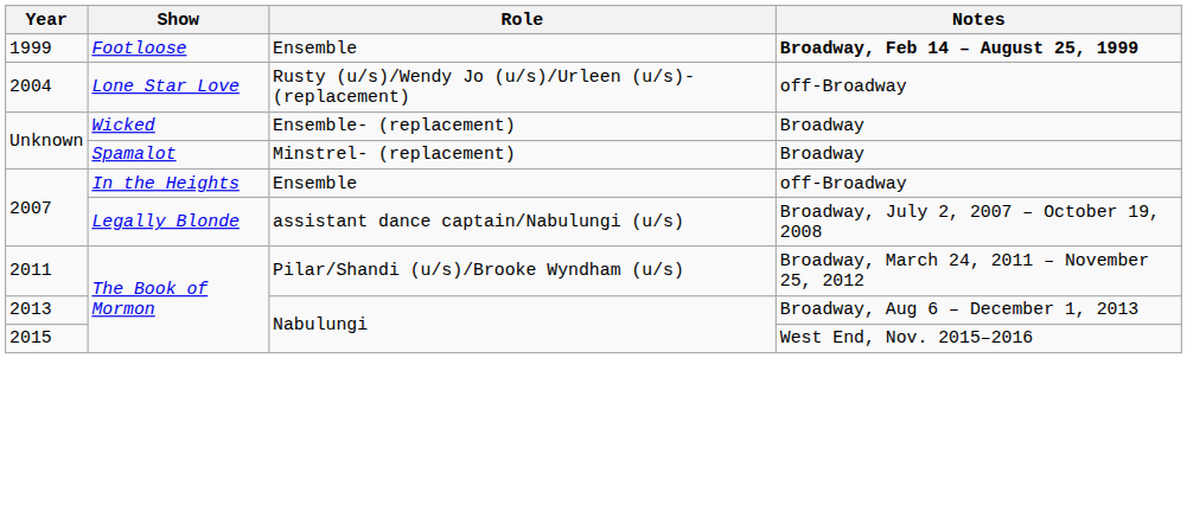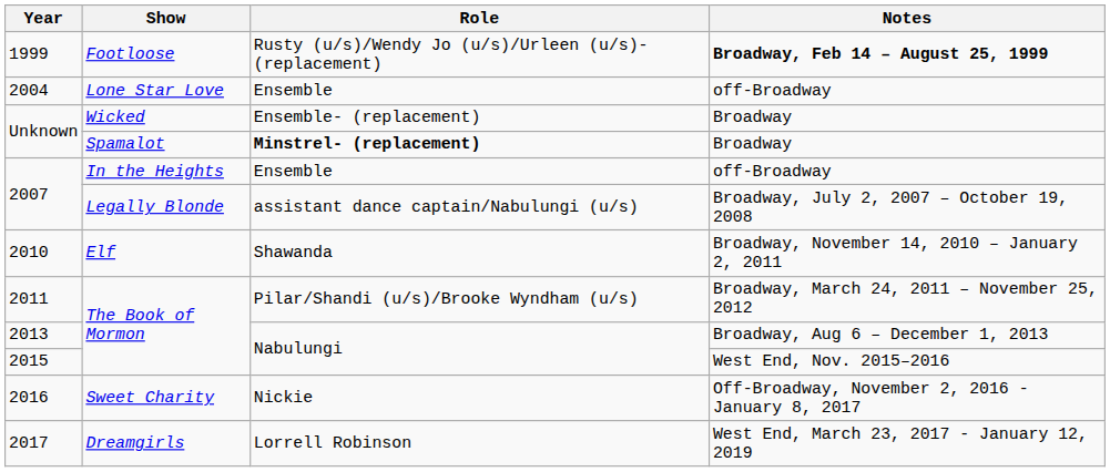1999 | Role: Ensemble -> Rusty (u/s)/Wendy Jo (u/s)/Urleen (u/s)- (replacement)
2004 | Role: Rusty (u/s)/Wendy Jo (u/s)/Urleen (u/s)- (replacement) -> Ensemble
Unknown / Spamalot | Role: normal -> bold
+ row: 2010 | Elf | Shawanda | Broadway, November 14, 2010 – January 2, 2011
+ row: 2016 | Sweet Charity | Nickie | Off-Broadway, November 2, 2016 - January 8, 2017
+ row: 2017 | Dreamgirls | Lorrell Robinson | West End, March 23, 2017 - January 12, 2019
